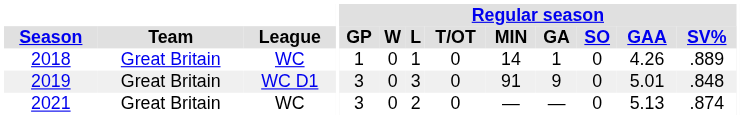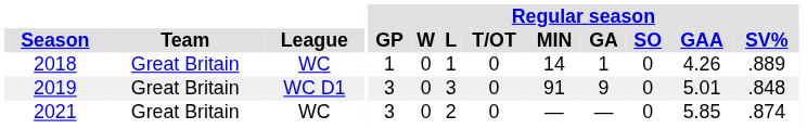2021 | Regular season / GAA: 5.13 -> 5.85
